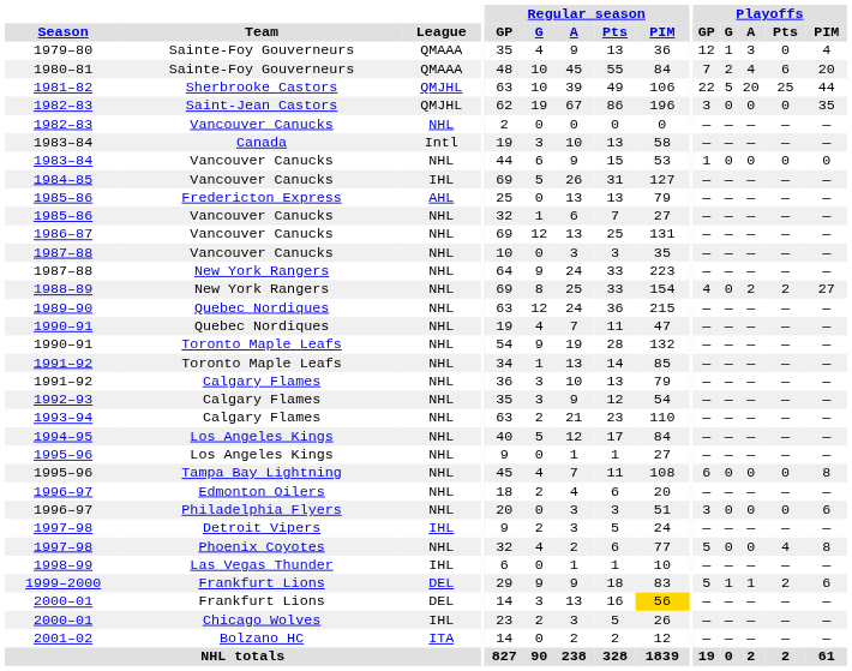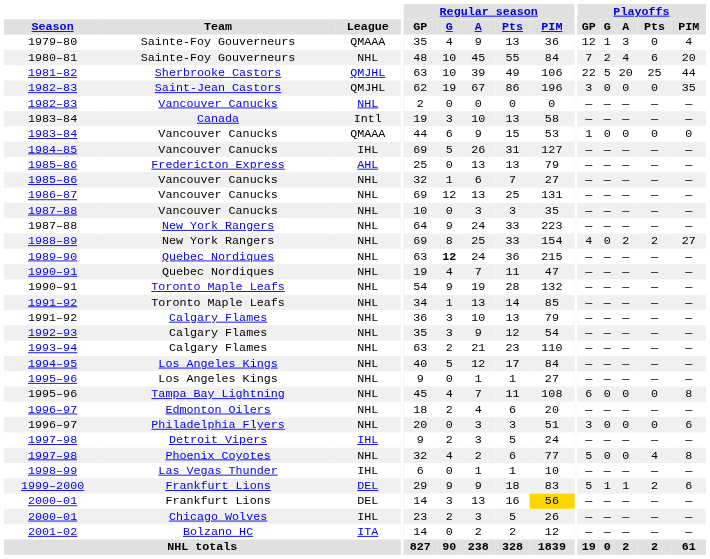1980–81 | League: QMAAA -> NHL
1983–84 / Vancouver Canucks | League: NHL -> QMAAA
1989–90 | Regular season / G: normal -> bold
